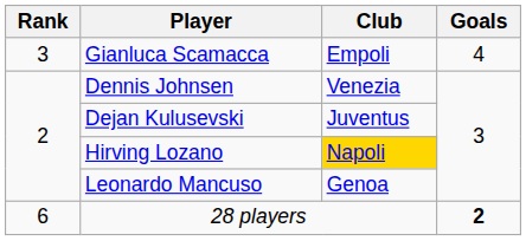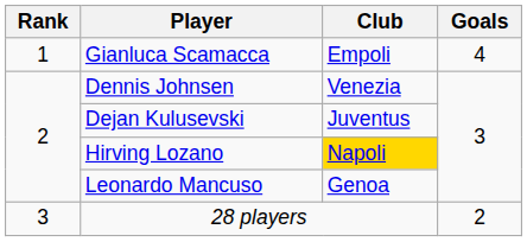Gianluca Scamacca | Rank: 3 -> 1
28 players | Rank: 6 -> 3
28 players | Goals: bold -> normal
